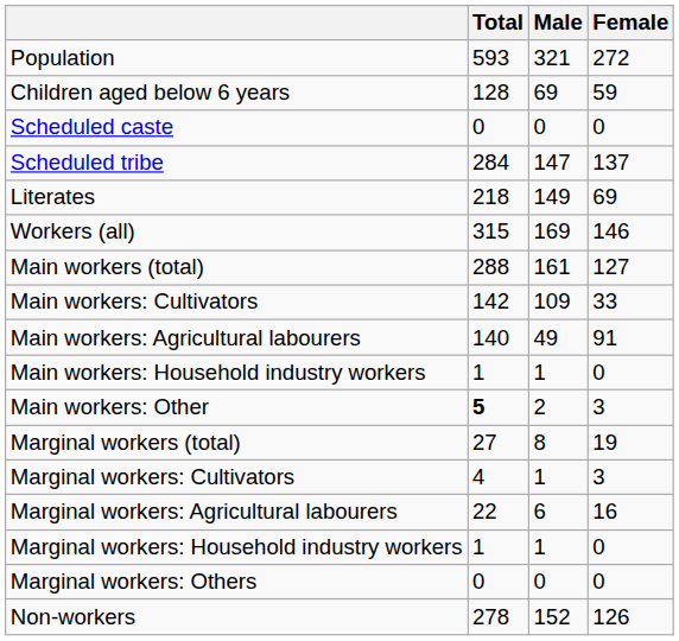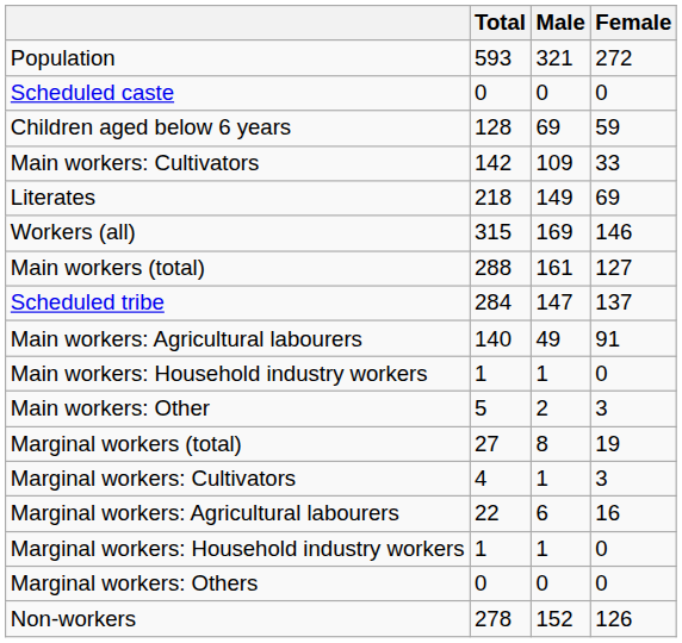rows swapped: Children aged below 6 years <-> Scheduled caste
rows swapped: Scheduled tribe <-> Main workers: Cultivators
Main workers: Other | Total: bold -> normal
